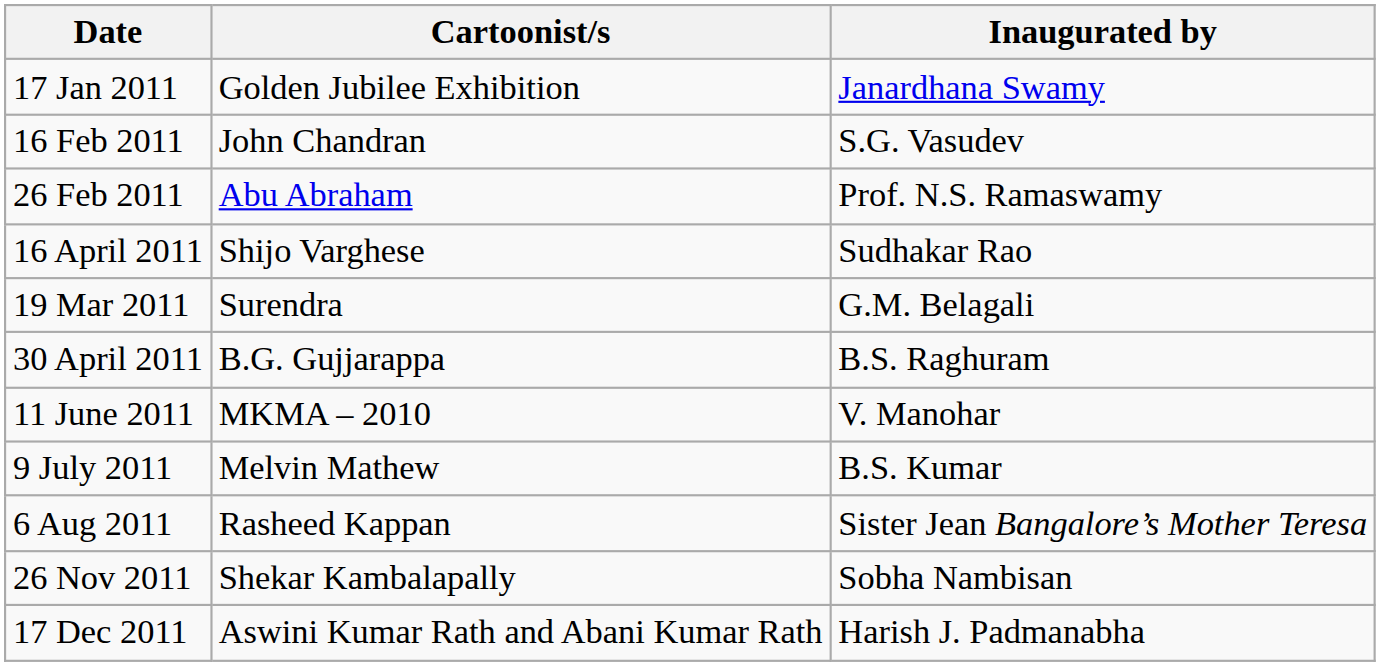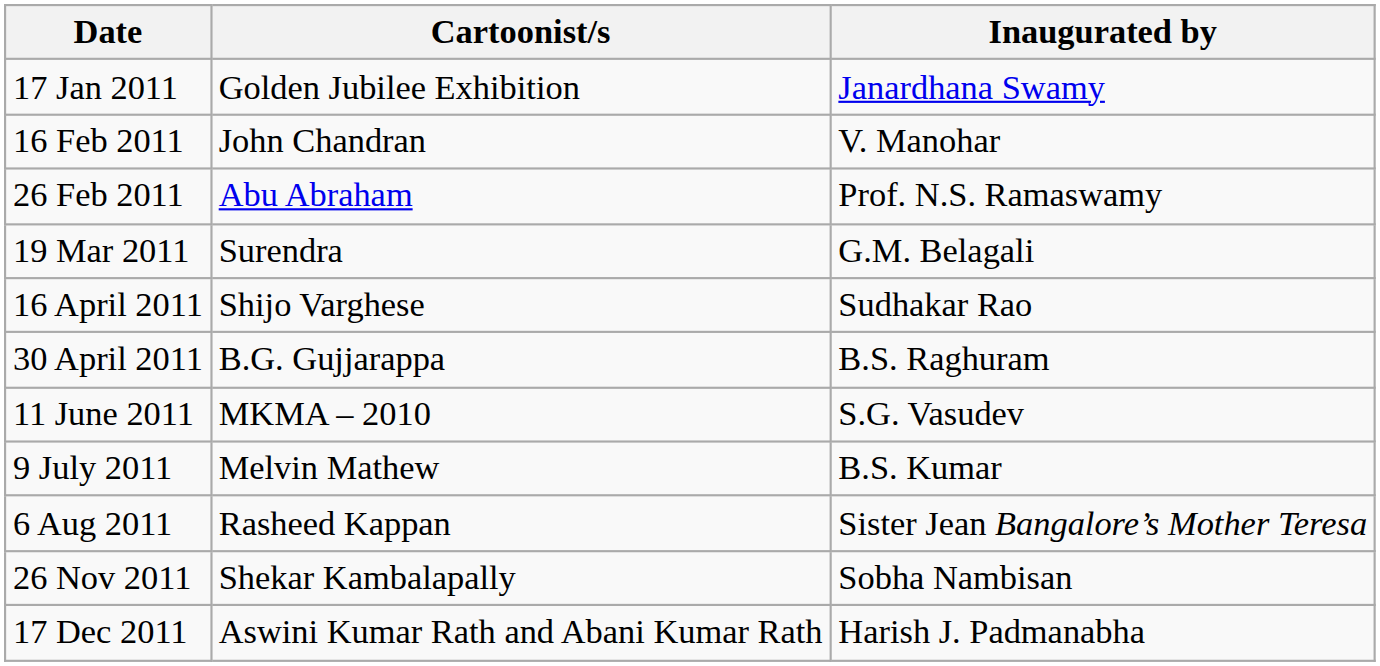16 Feb 2011 | Inaugurated by: S.G. Vasudev -> V. Manohar
rows swapped: 19 Mar 2011 <-> 16 April 2011
11 June 2011 | Inaugurated by: V. Manohar -> S.G. Vasudev
